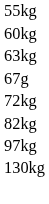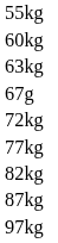+ row: 77kg
+ row: 87kg
- row: 130kg
